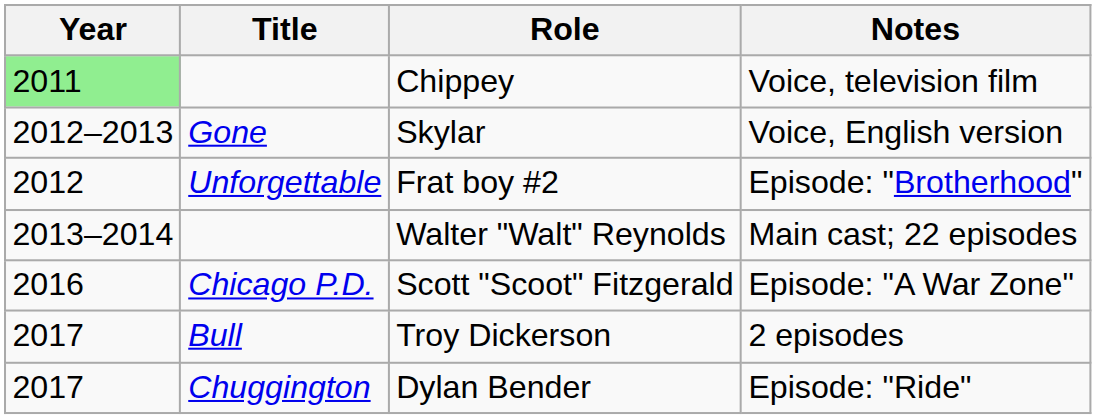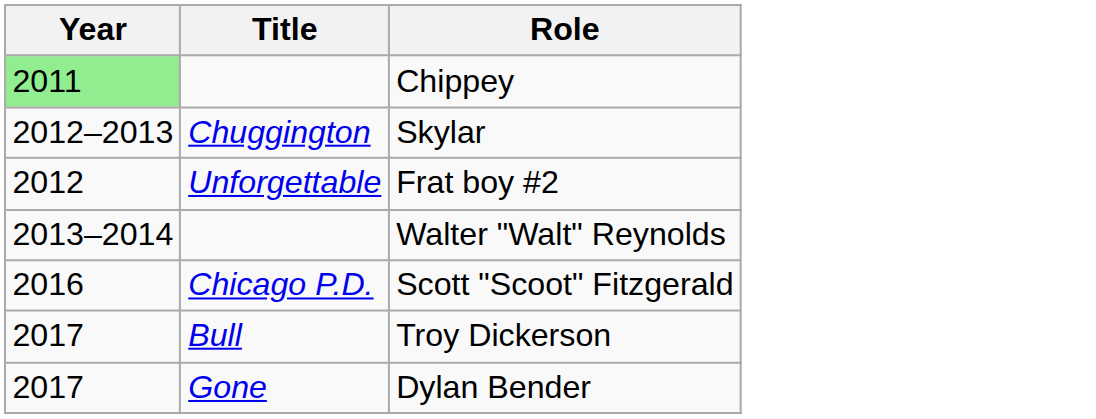- column: Notes | Voice, television film | Voice, English version | Episode: "Brotherhood" | Main cast; 22 episodes | Episode: "A War Zone" | 2 episodes | Episode: "Ride"
Skylar | Title: Gone -> Chuggington
Dylan Bender | Title: Chuggington -> Gone
